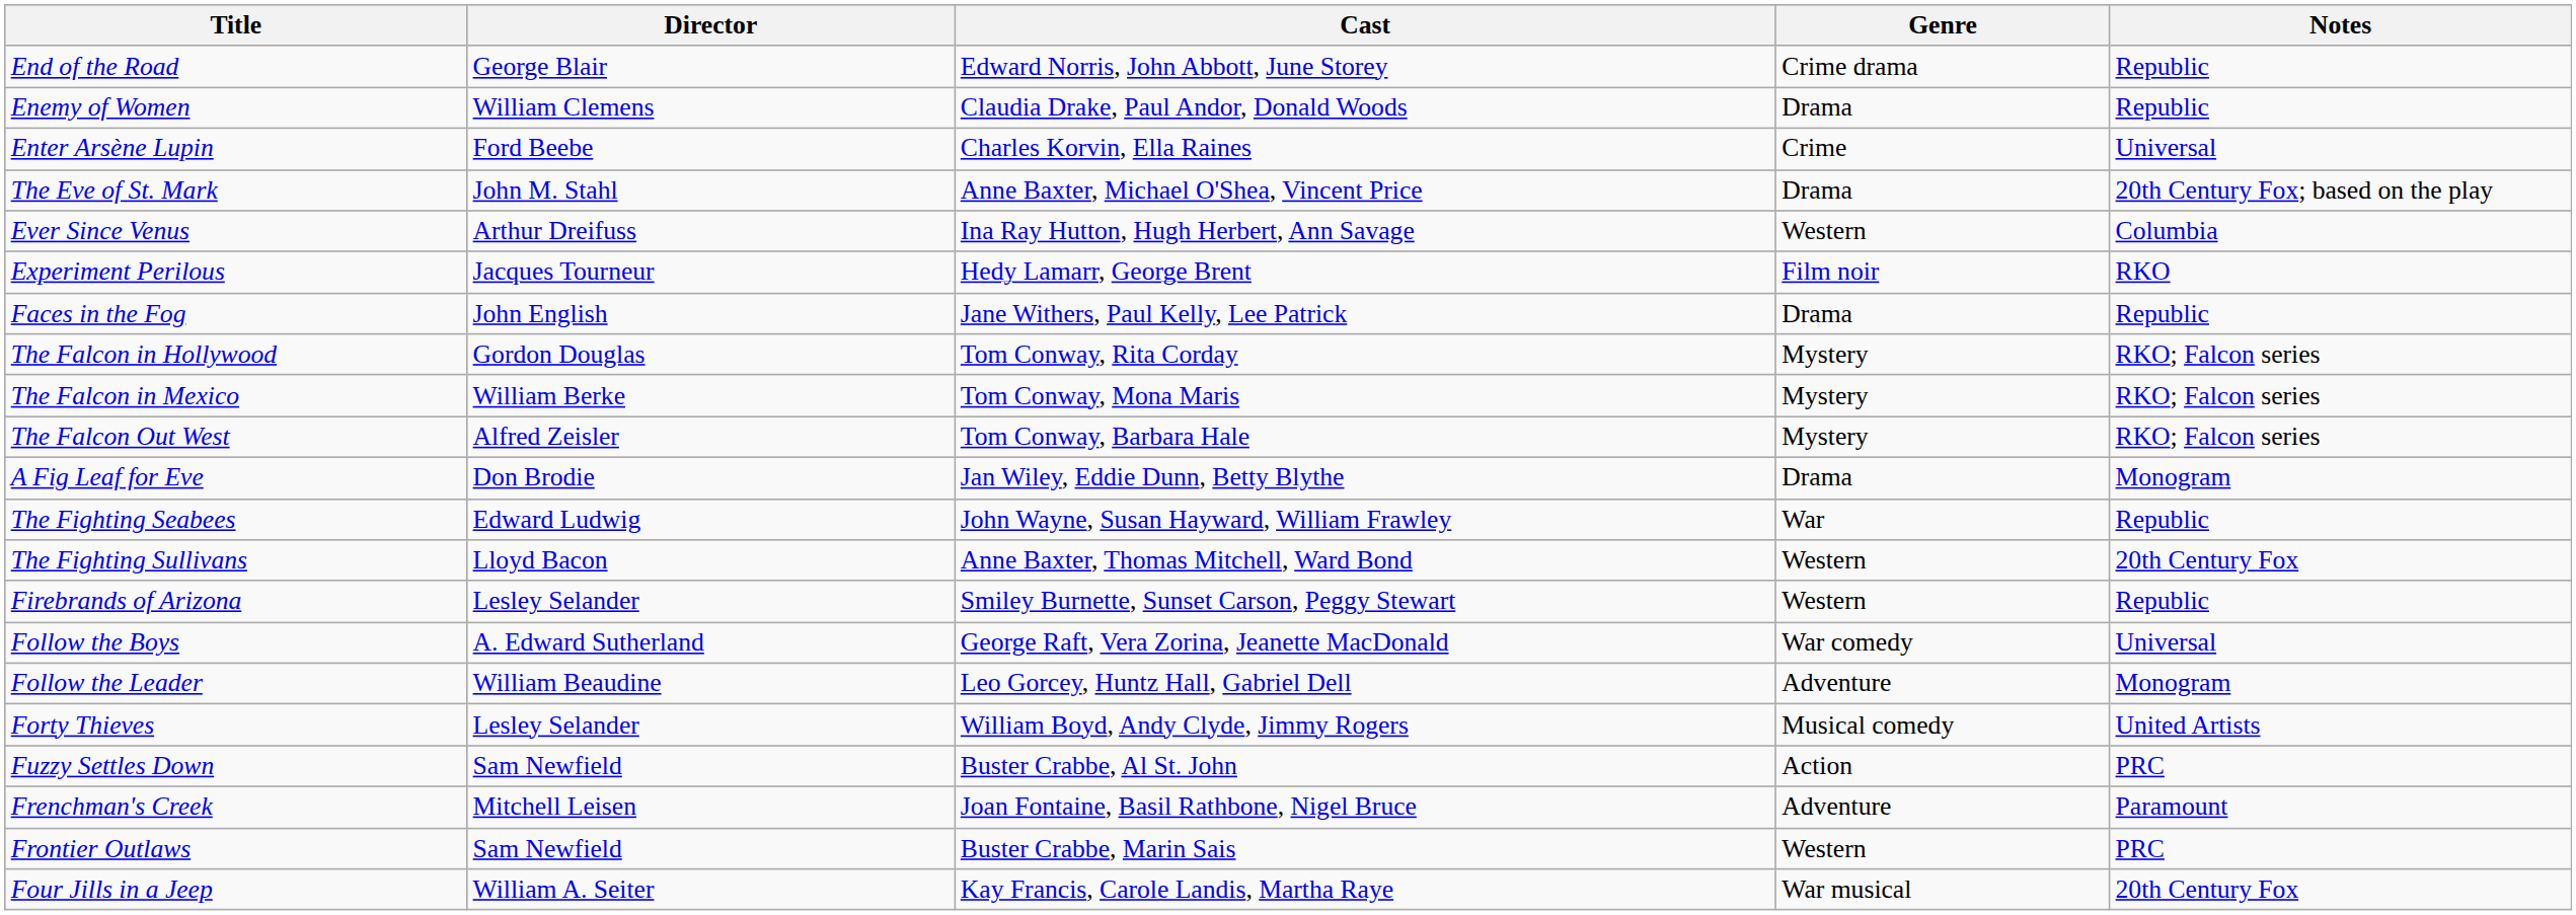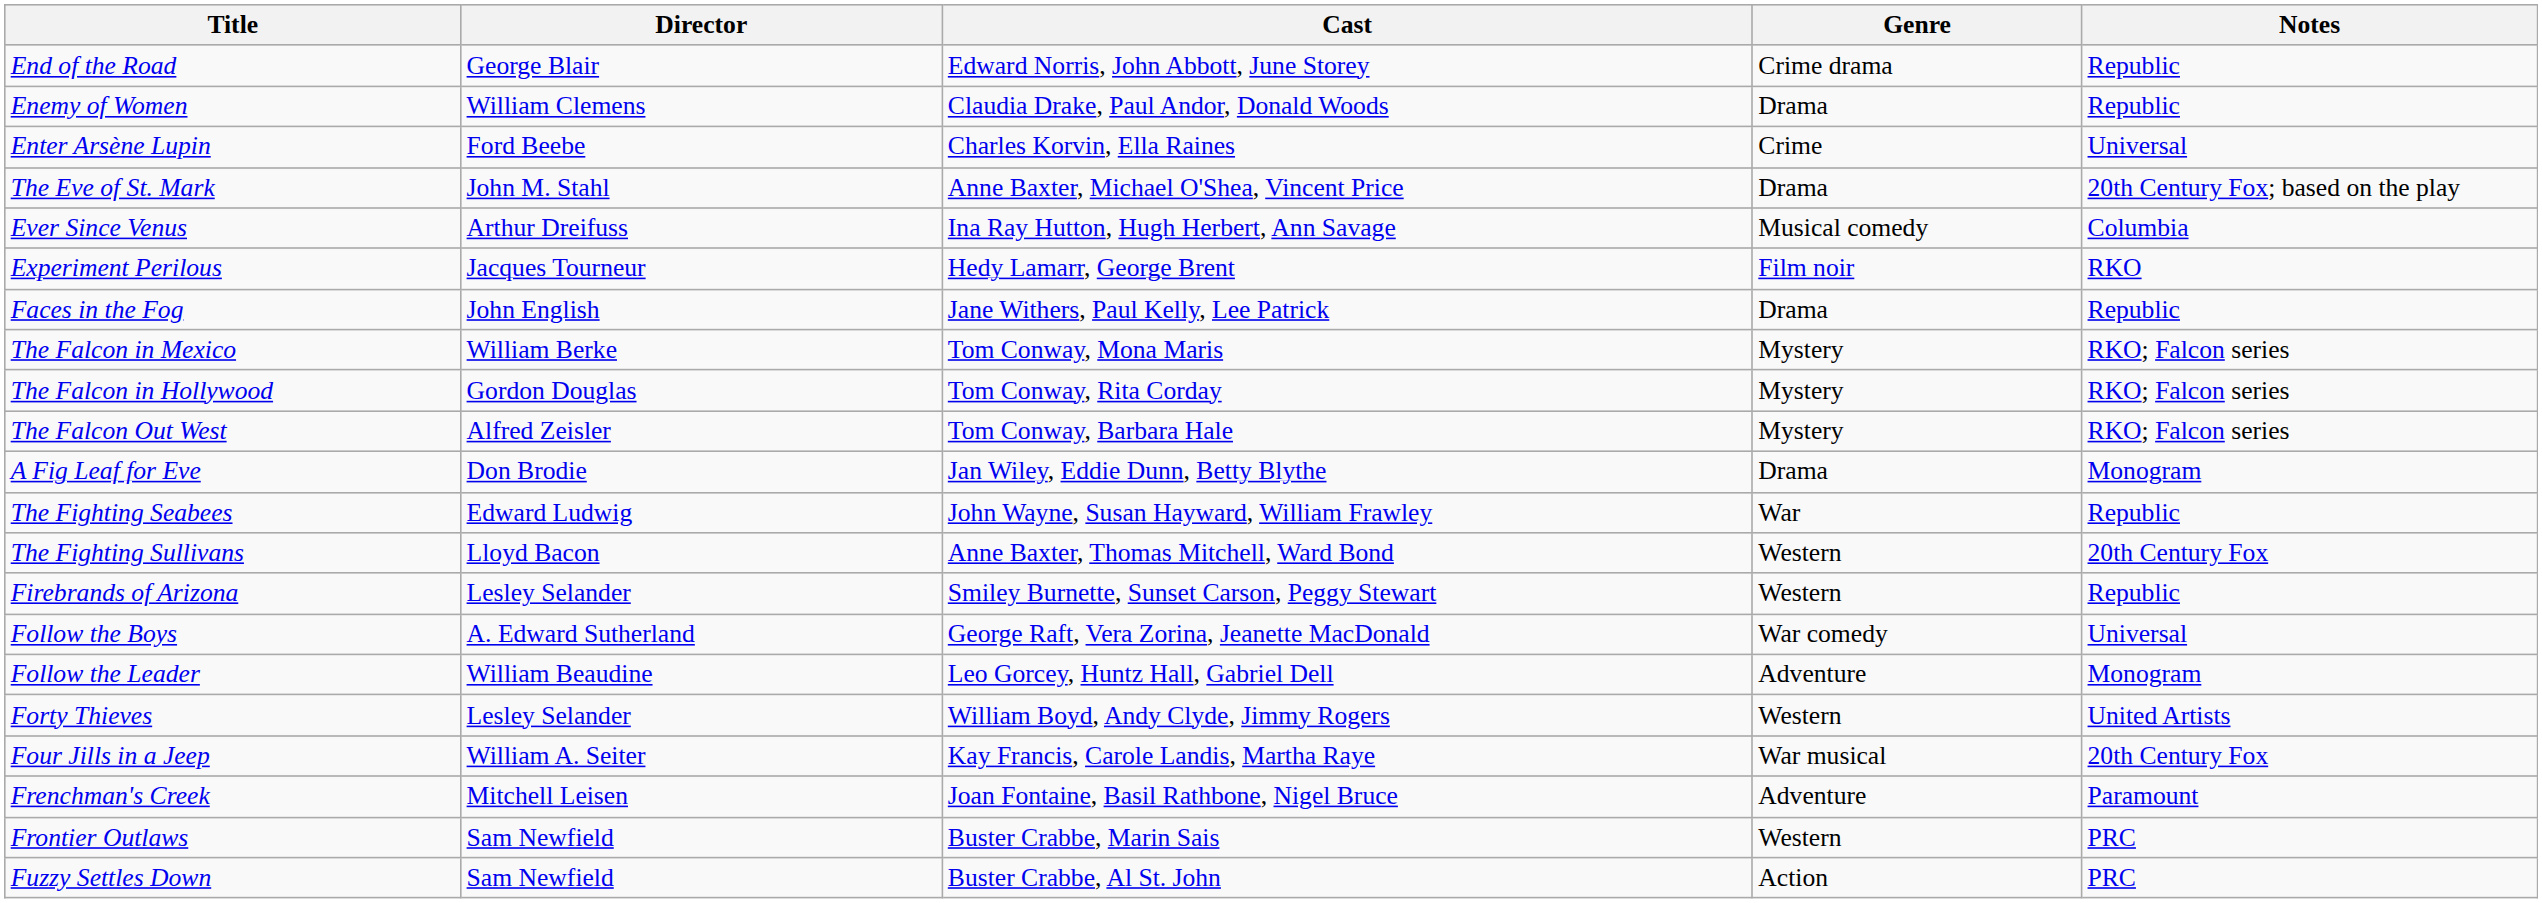Ever Since Venus | Genre: Western -> Musical comedy
rows swapped: The Falcon in Hollywood <-> The Falcon in Mexico
Forty Thieves | Genre: Musical comedy -> Western
rows swapped: Four Jills in a Jeep <-> Fuzzy Settles Down
